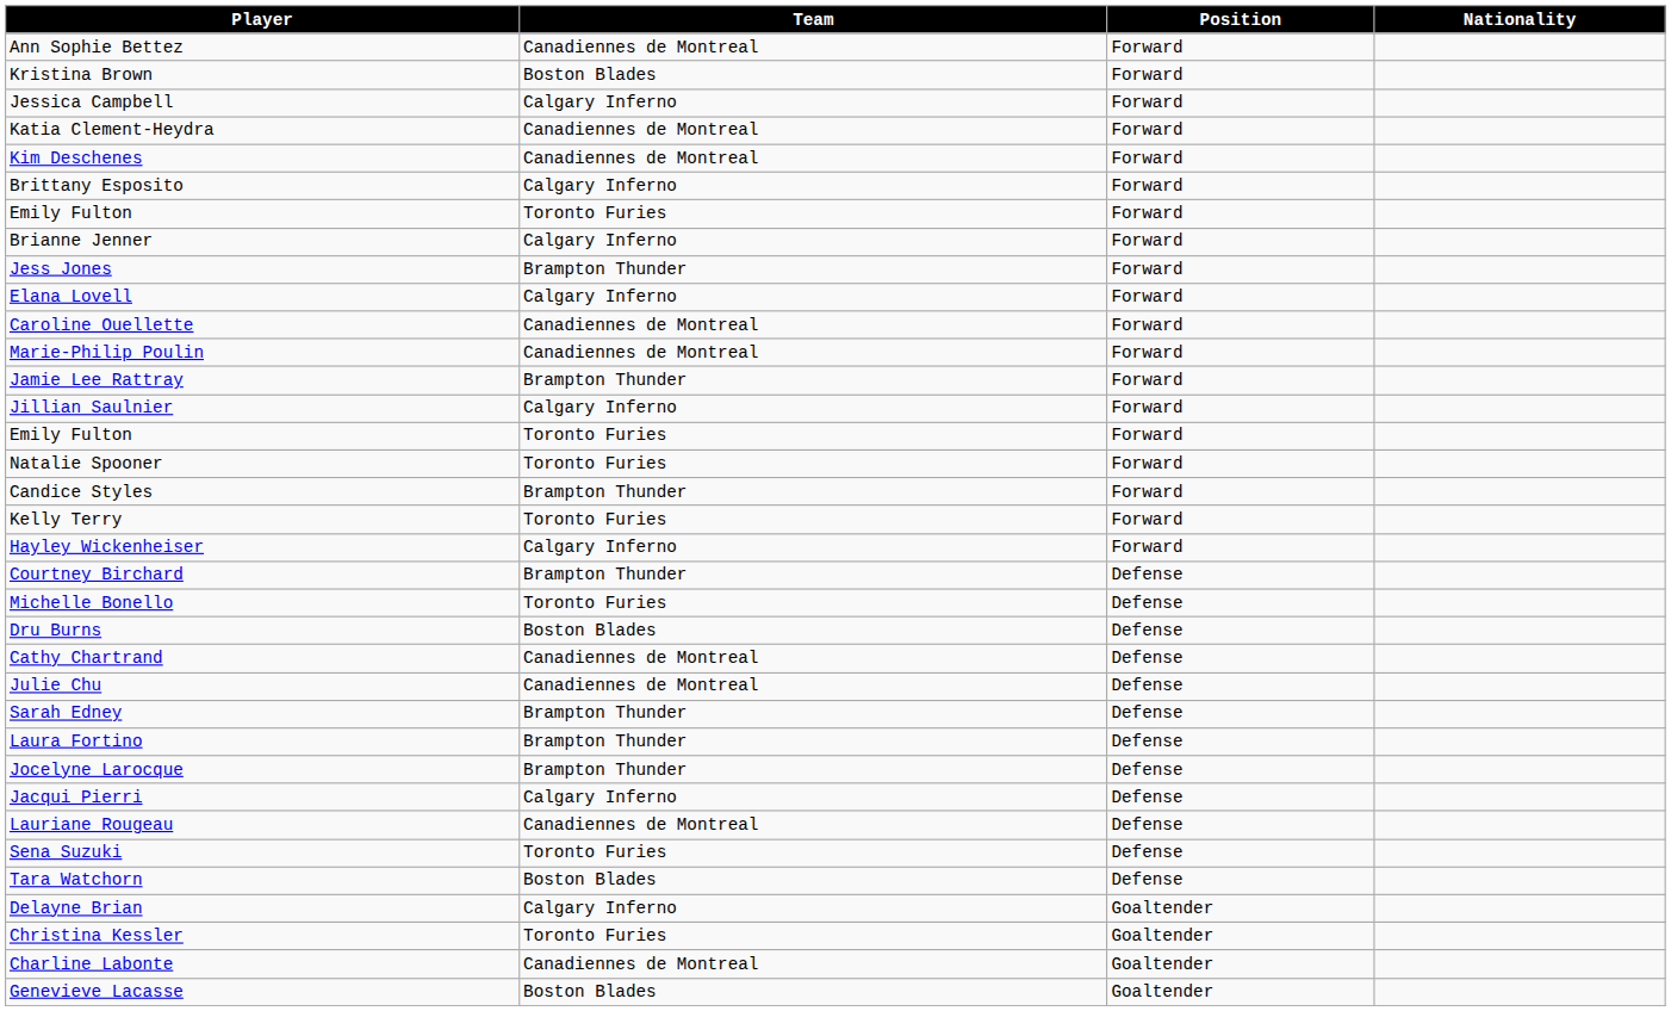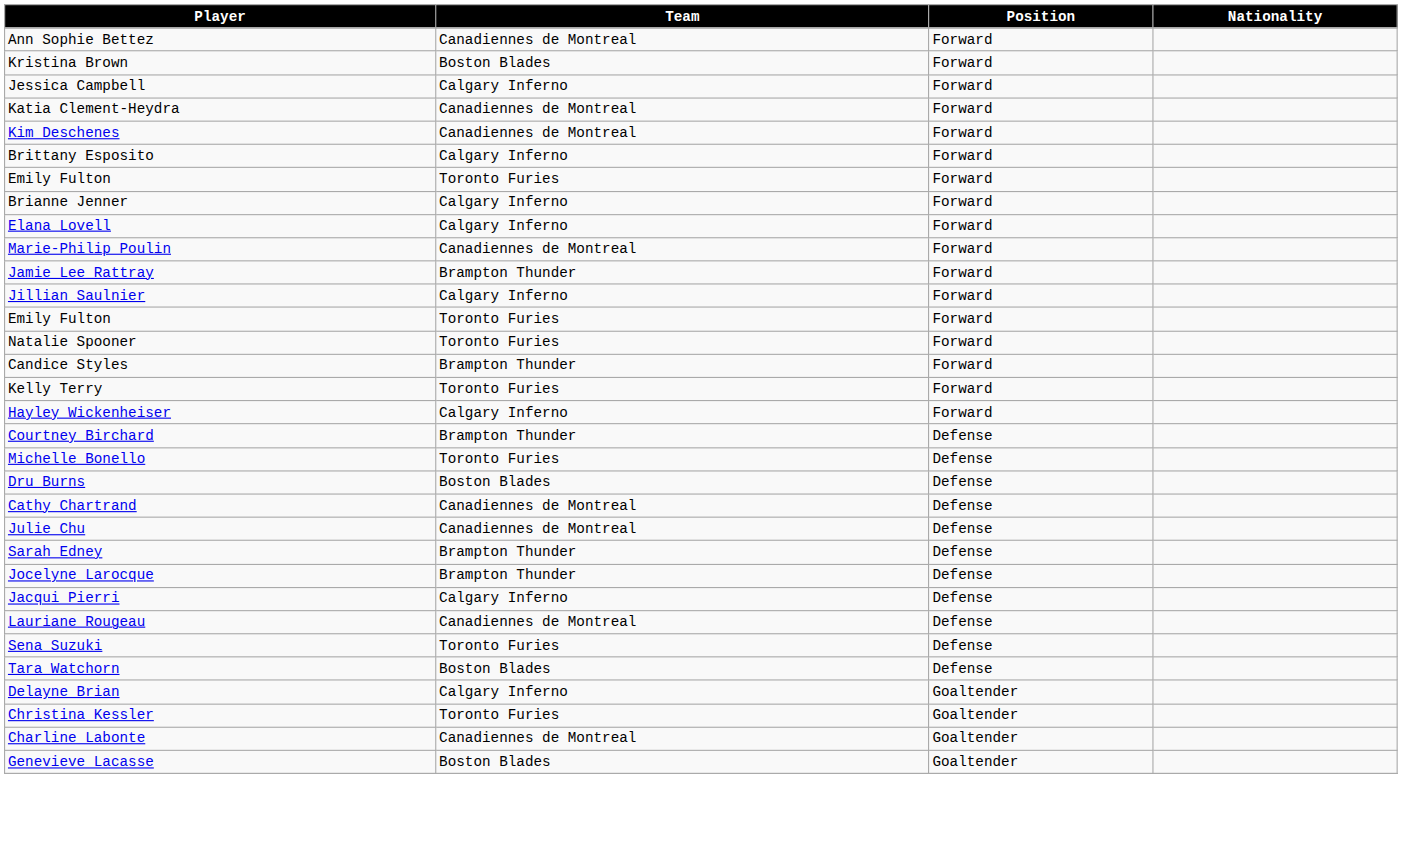- row: Jess Jones | Brampton Thunder | Forward
- row: Caroline Ouellette | Canadiennes de Montreal | Forward
- row: Laura Fortino | Brampton Thunder | Defense
